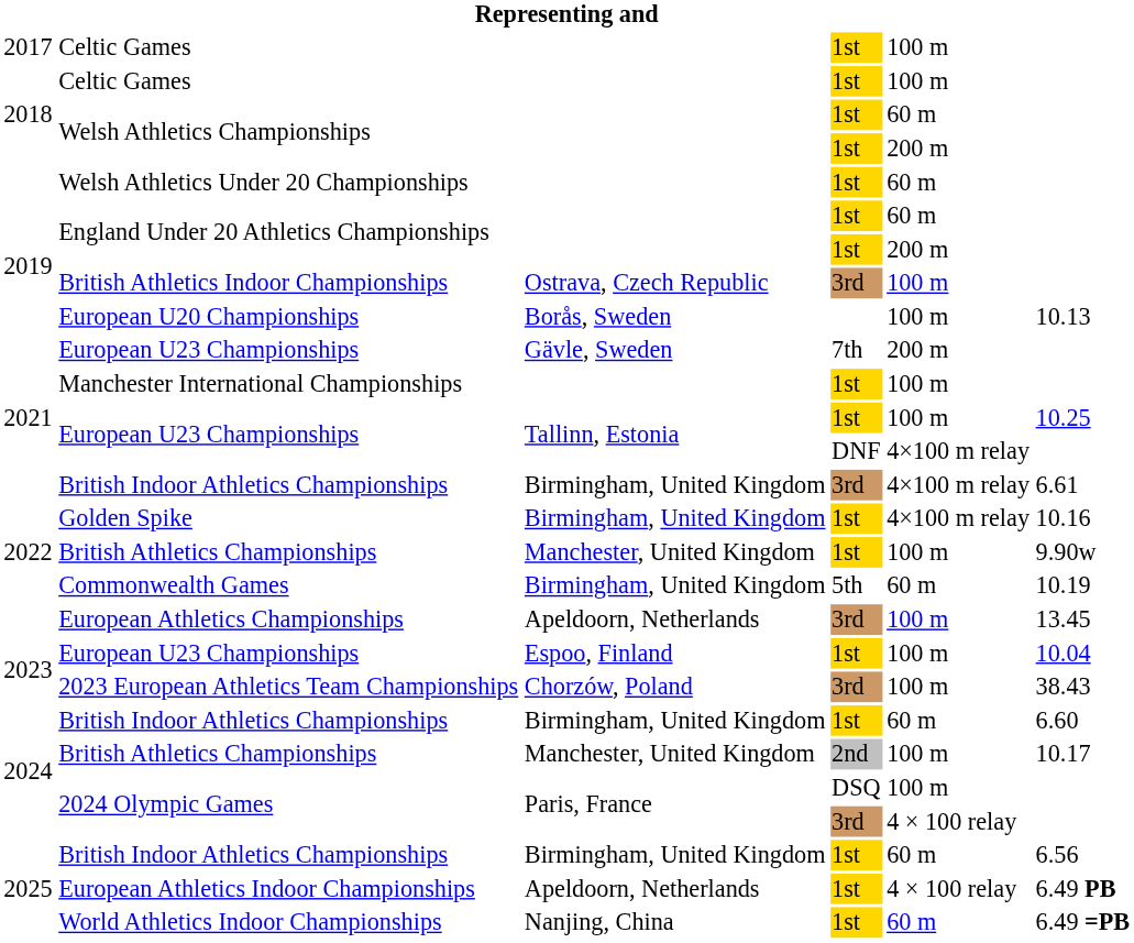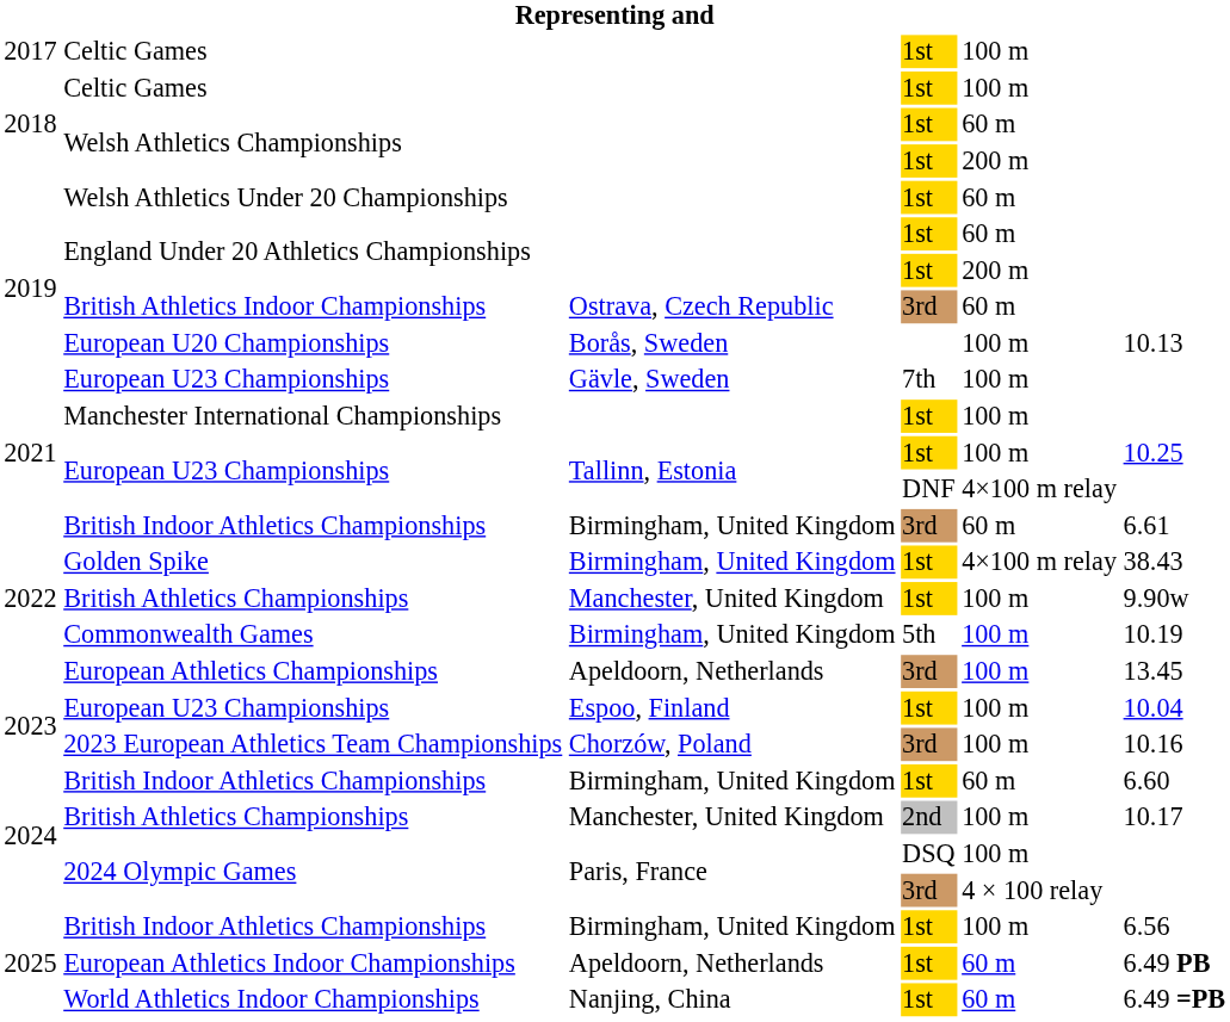British Athletics Indoor Championships | column 5: 100 m -> 60 m
2019 / European U23 Championships | column 5: 200 m -> 100 m
2022 / British Indoor Athletics Championships | column 5: 4×100 m relay -> 60 m
Golden Spike | column 6: 10.16 -> 38.43
Commonwealth Games | column 5: 60 m -> 100 m
2023 European Athletics Team Championships | column 6: 38.43 -> 10.16
2025 / British Indoor Athletics Championships | column 5: 60 m -> 100 m
European Athletics Indoor Championships | column 5: 4 × 100 relay -> 60 m
